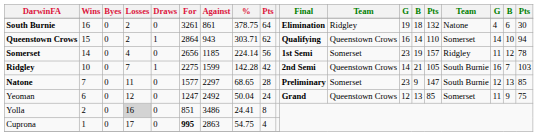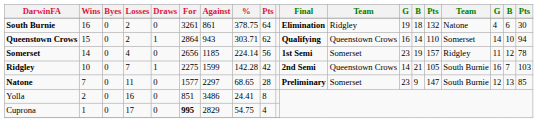- row: Yeoman | 6 | 0 | 12 | 0 | 1247 | 2492 | 50.04 | 24 | Grand | Queenstown Crows | 12 | 13 | 85 | Somerset | 11 | 9 | 75
Yolla | Losses: lightgrey background -> no background
Cuprona | Against: 2863 -> 2829
